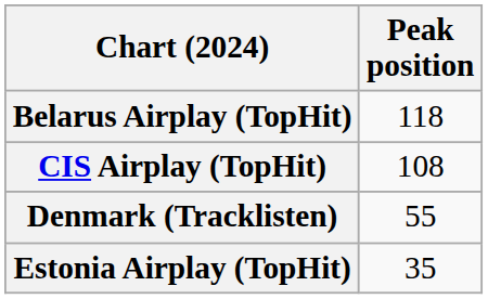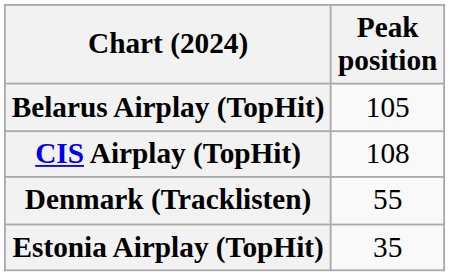Belarus Airplay (TopHit) | Peak position: 118 -> 105
